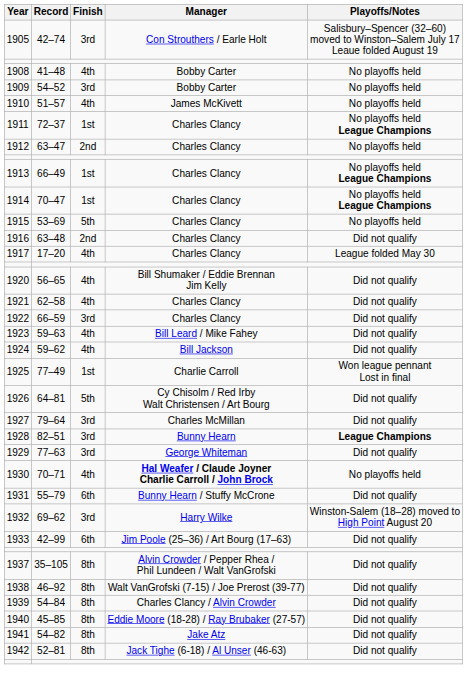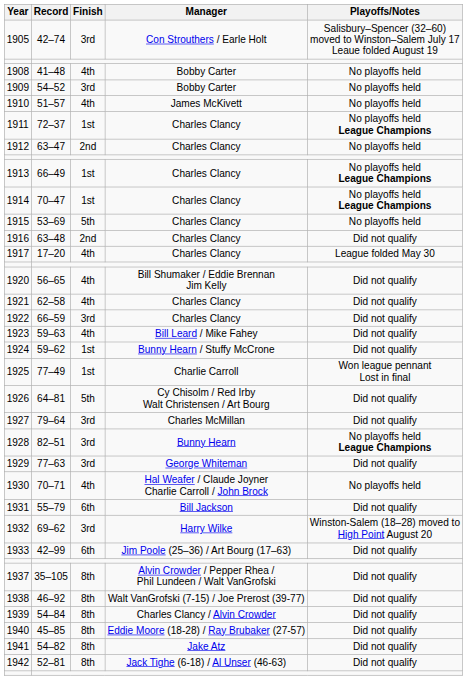1924 | Finish: 4th -> 1st
1924 | Manager: Bill Jackson -> Bunny Hearn / Stuffy McCrone
1928 | Playoffs/Notes: League Champions -> No playoffs held League Champions
1930 | Manager: bold -> normal
1931 | Manager: Bunny Hearn / Stuffy McCrone -> Bill Jackson
